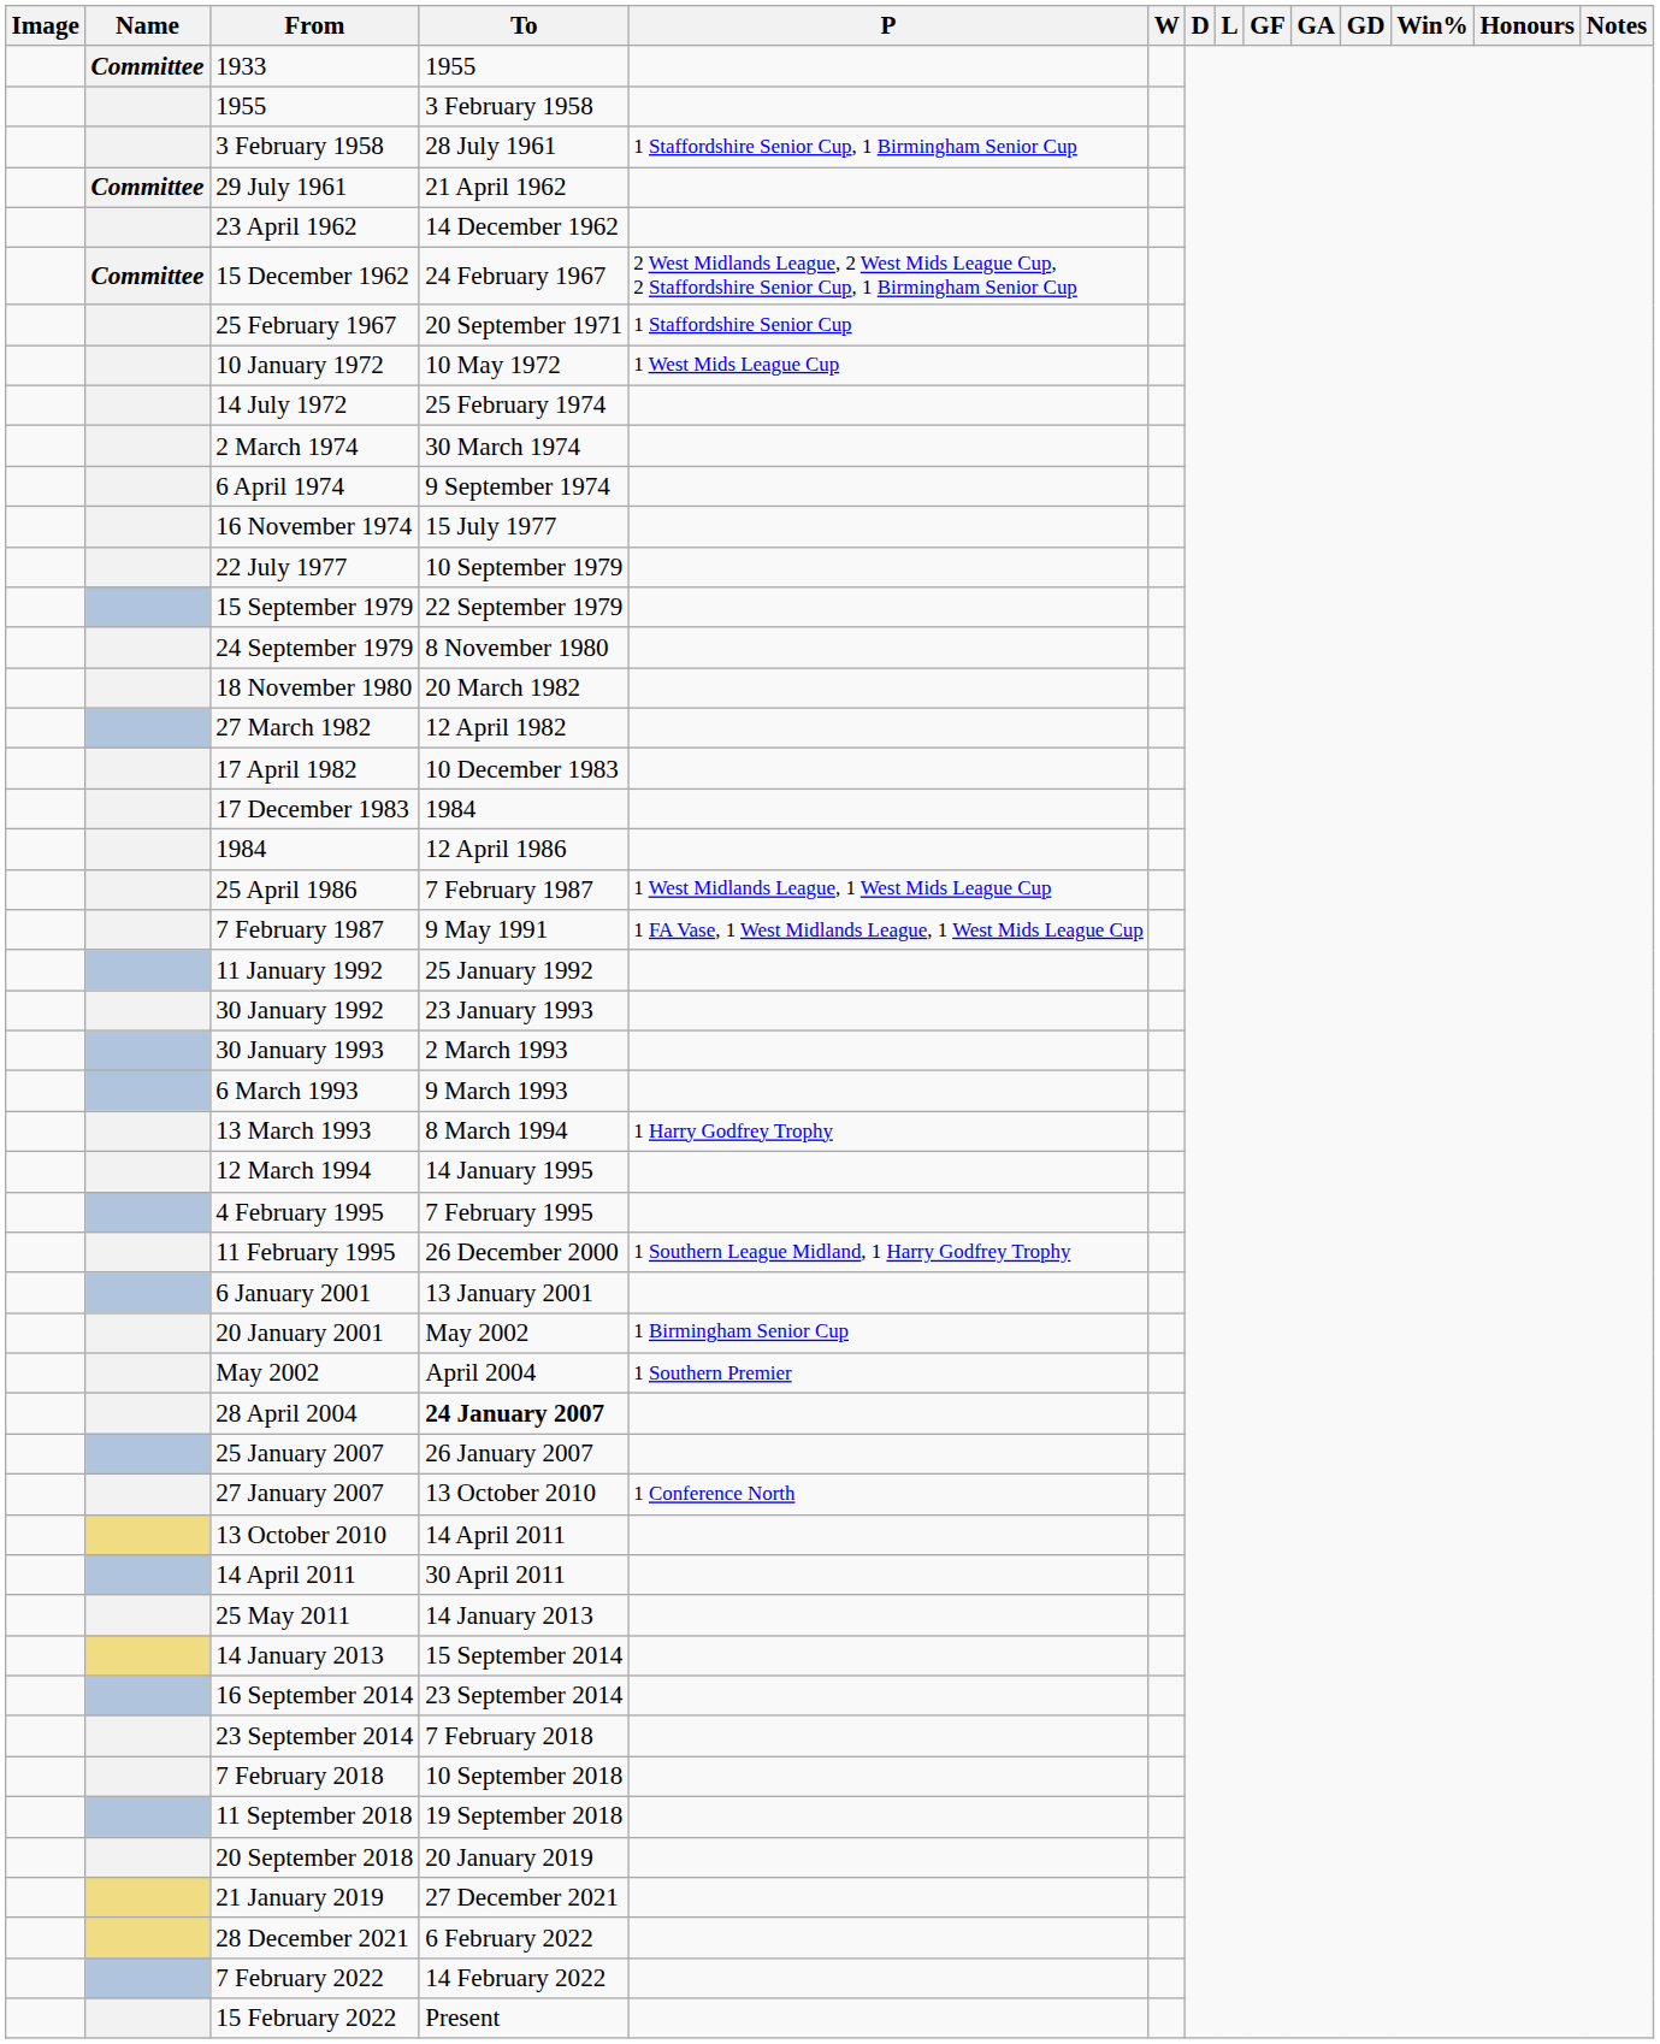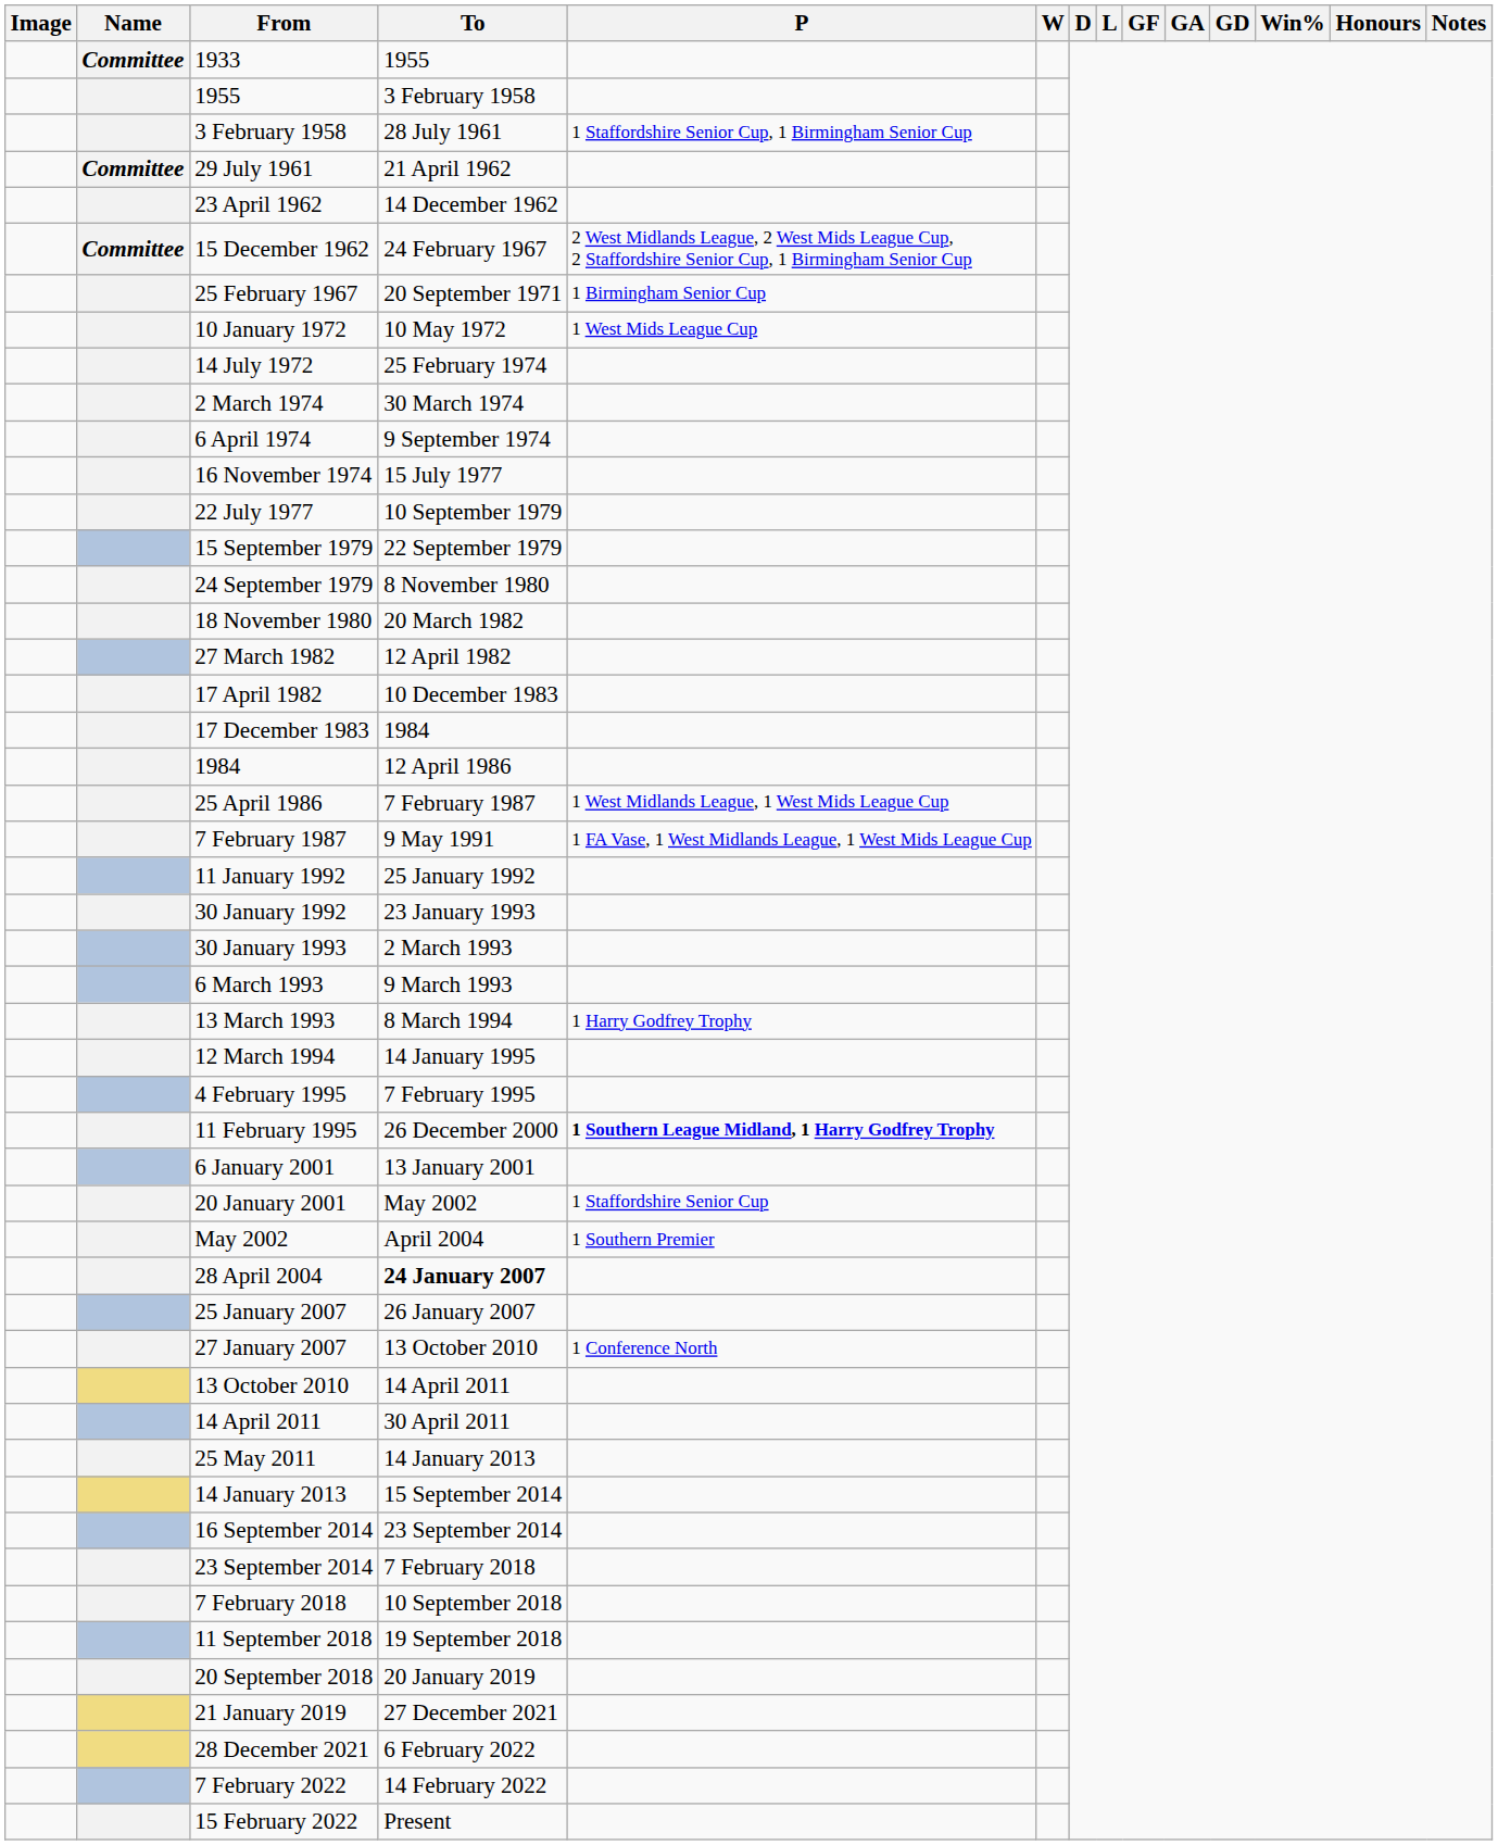25 February 1967 | P: 1 Staffordshire Senior Cup -> 1 Birmingham Senior Cup
11 February 1995 | P: normal -> bold
20 January 2001 | P: 1 Birmingham Senior Cup -> 1 Staffordshire Senior Cup
